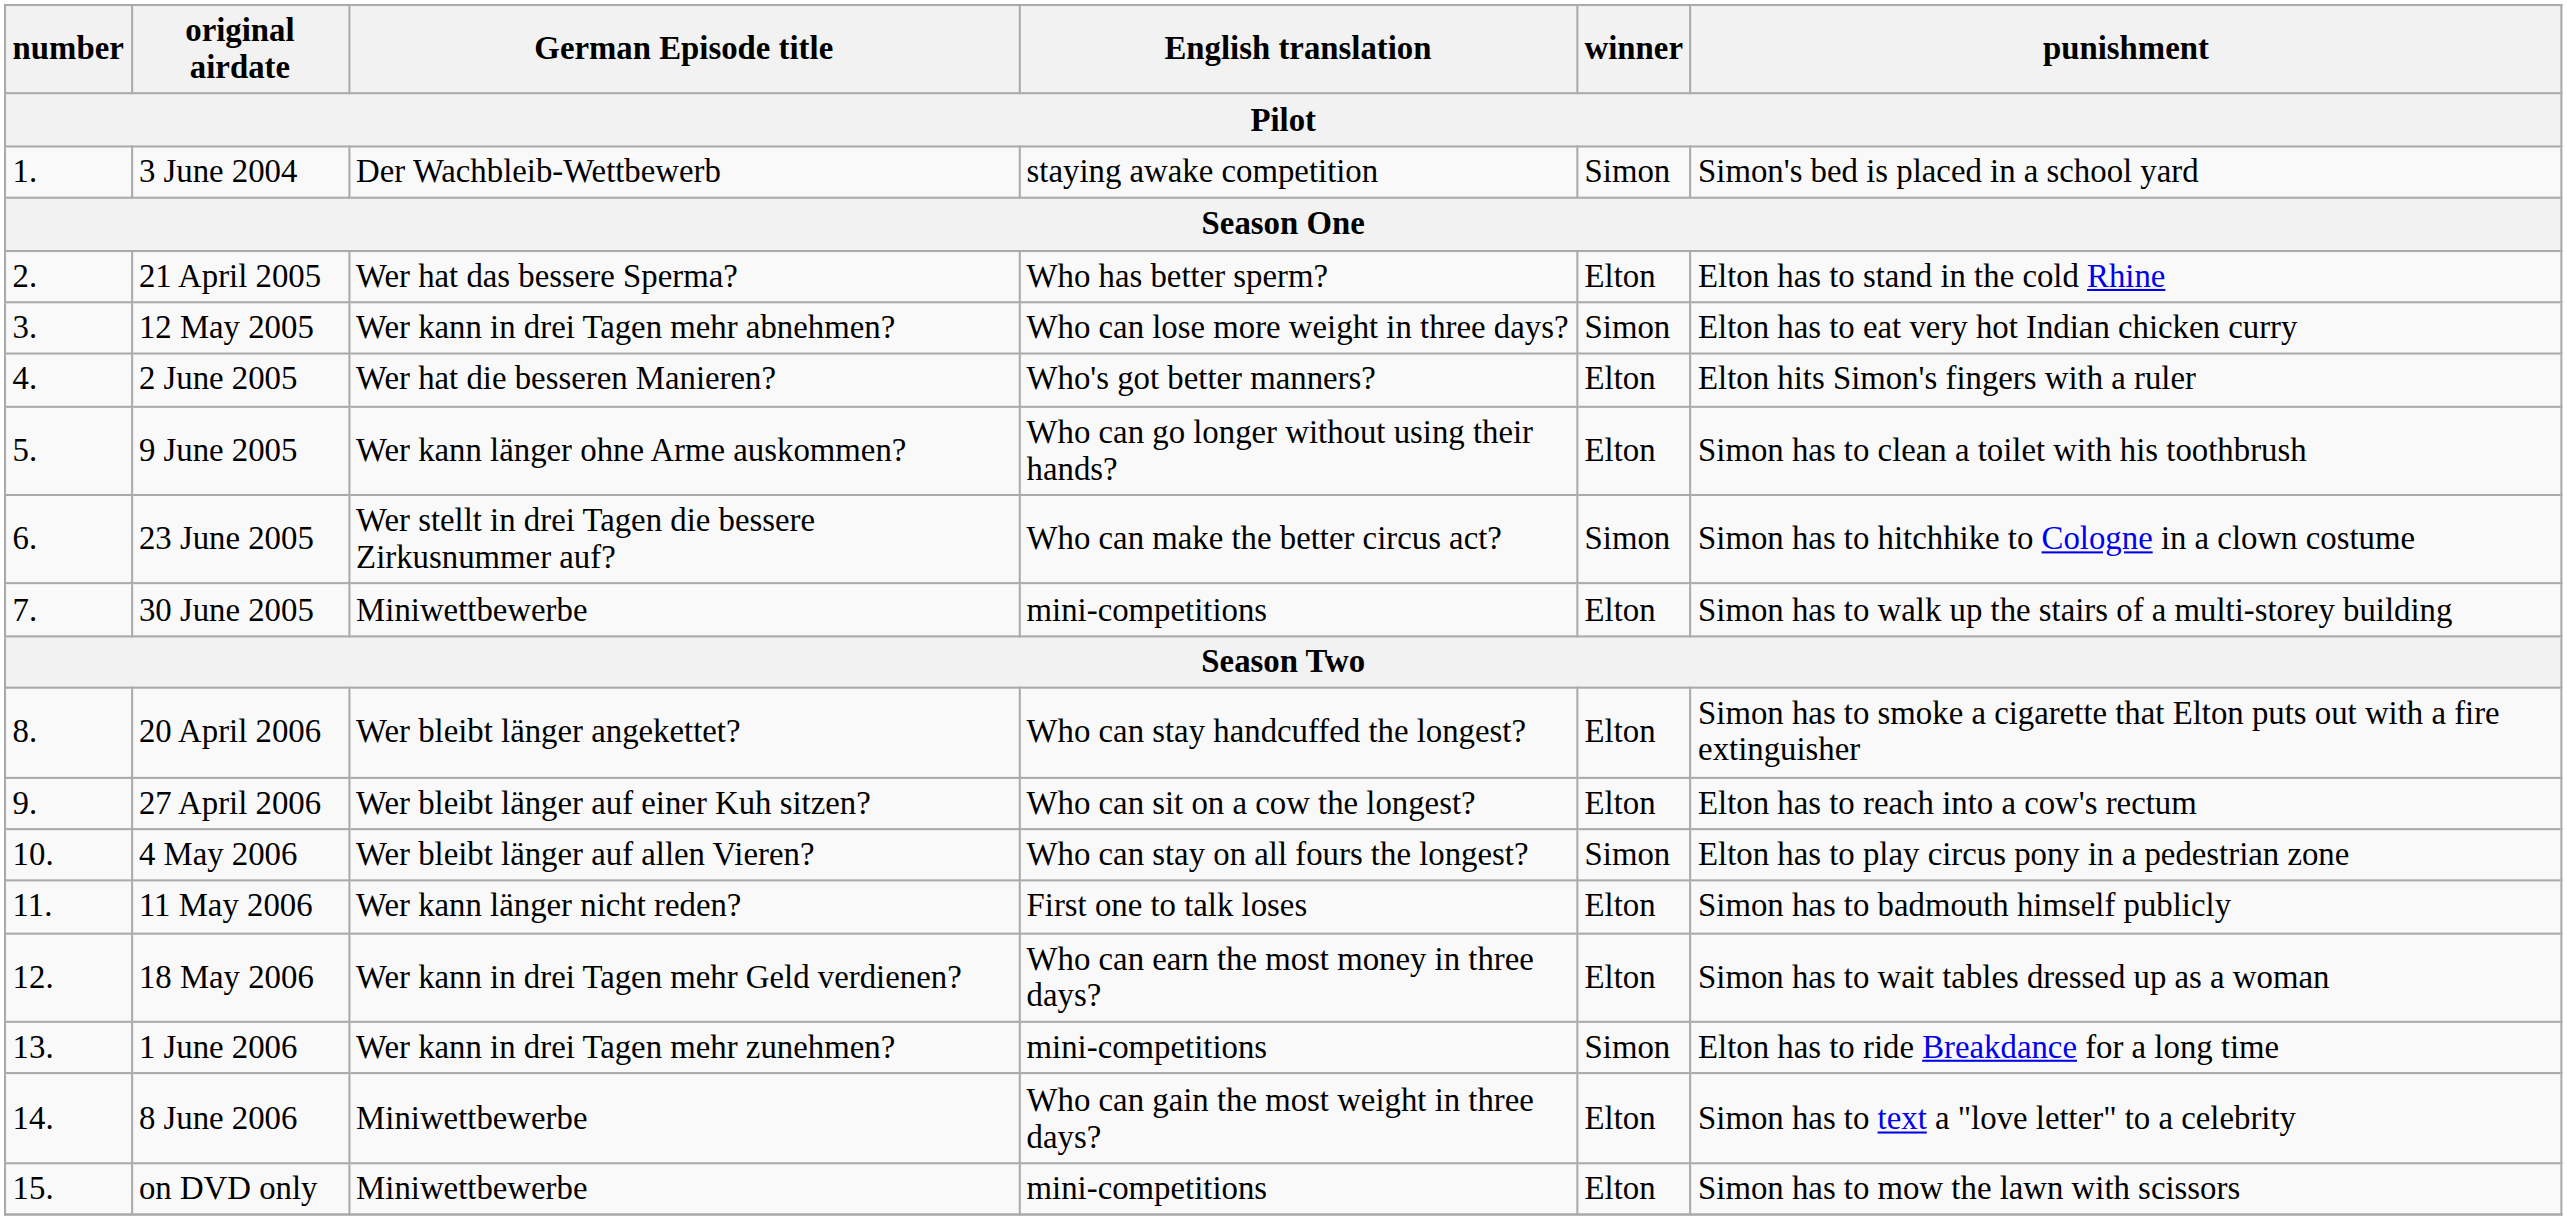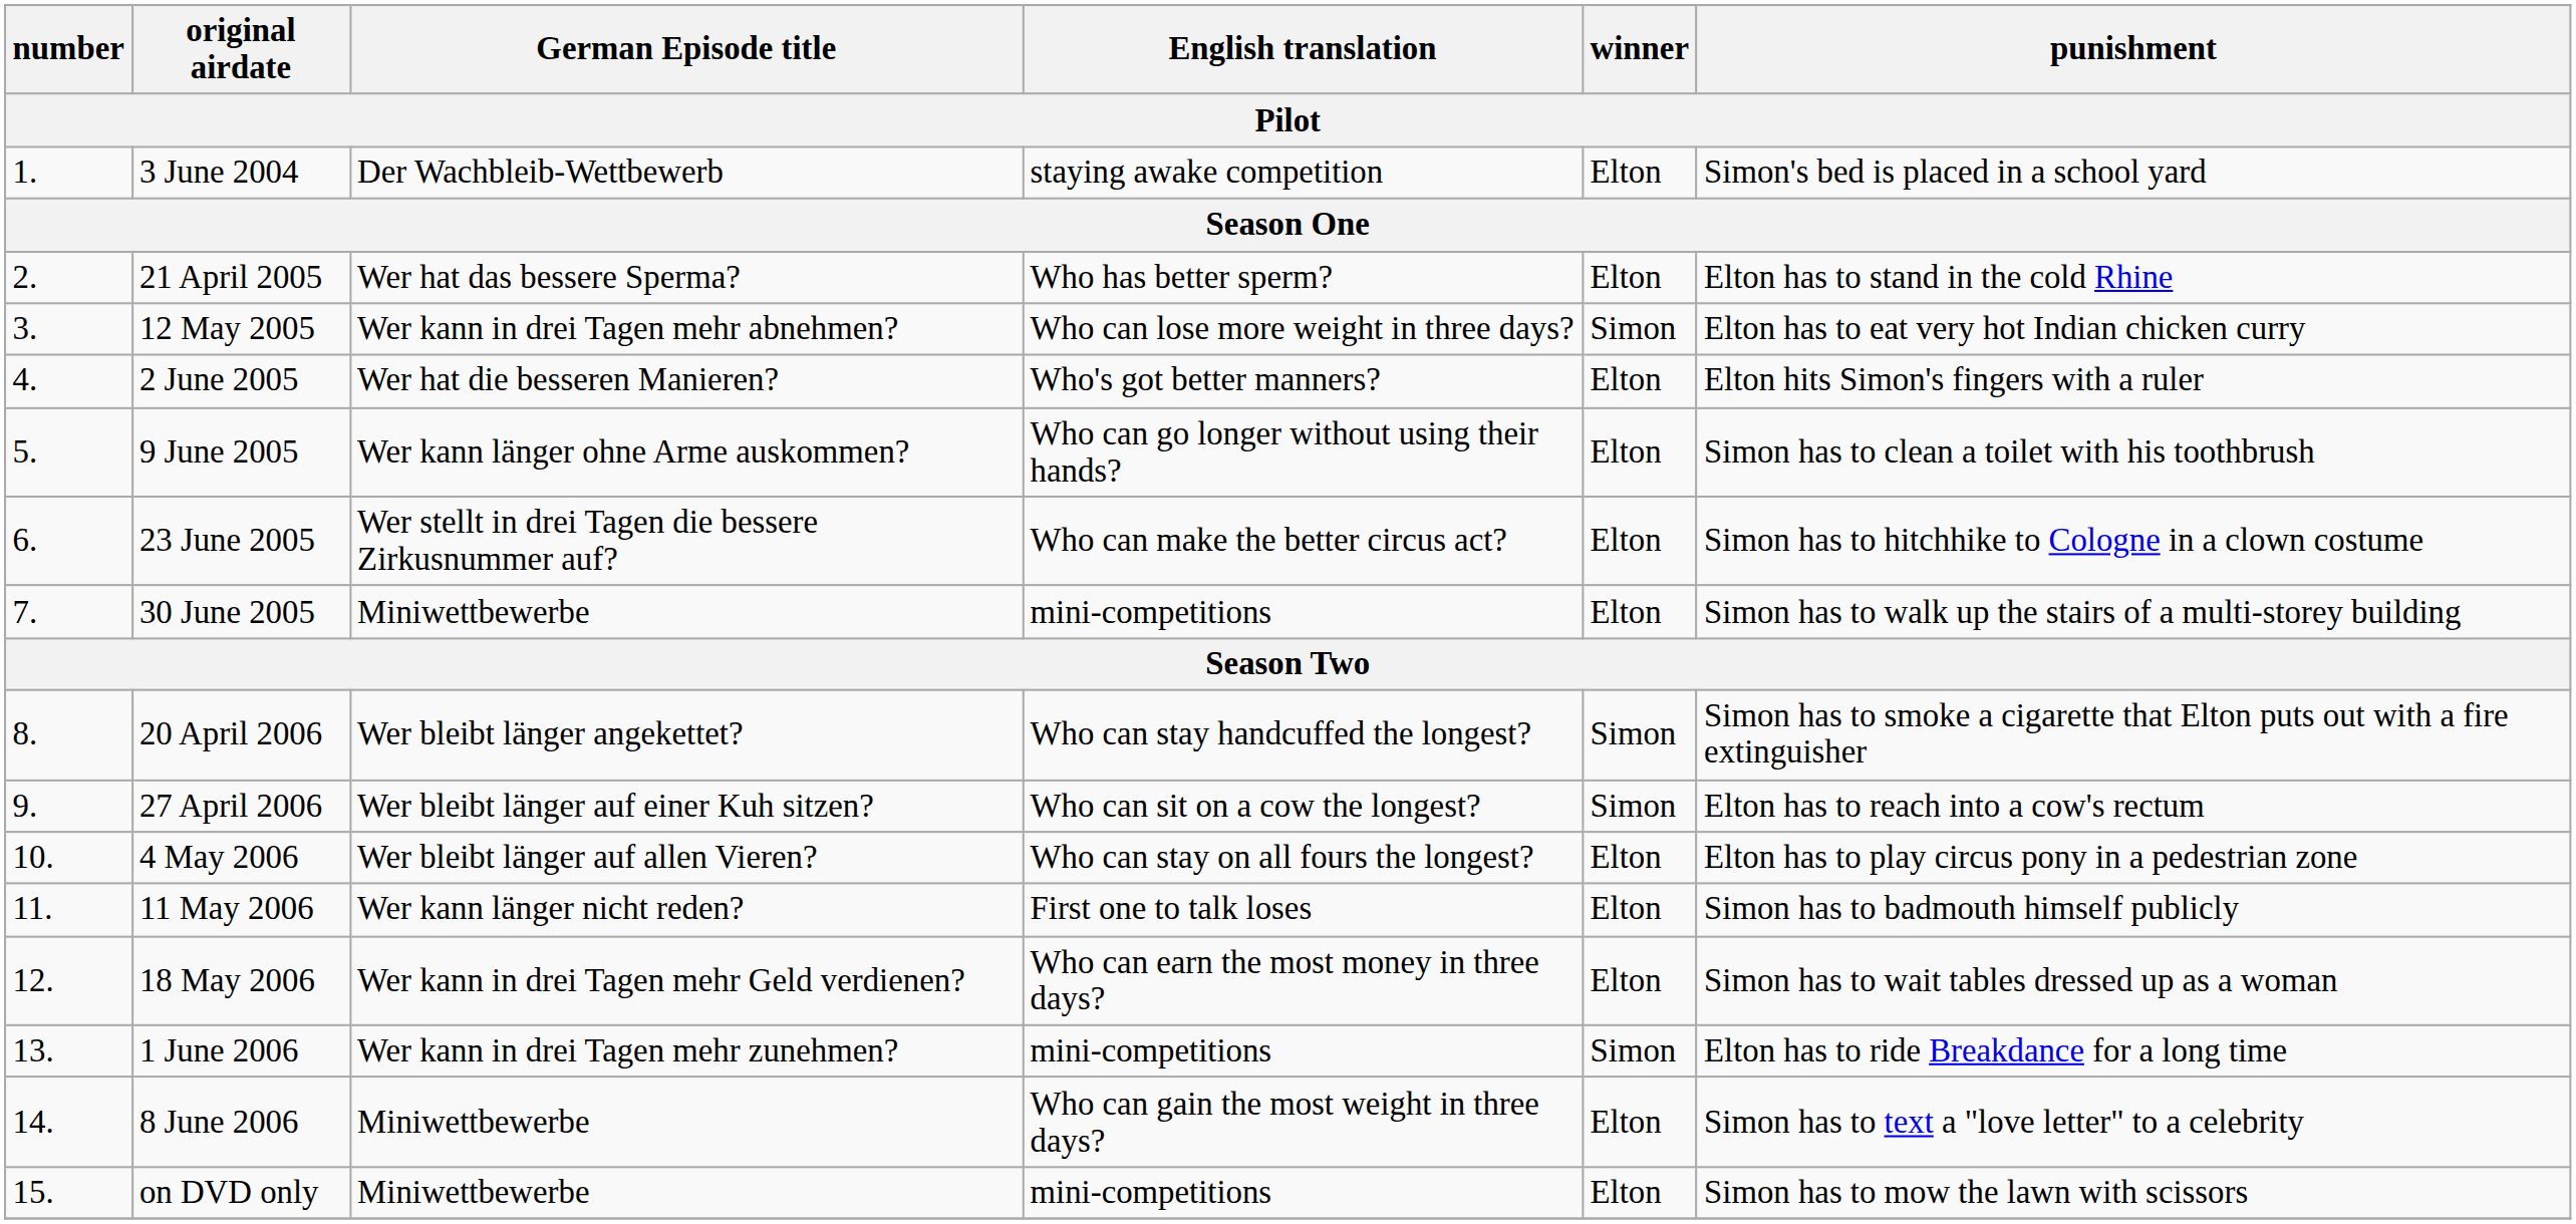3 June 2004 | winner: Simon -> Elton
23 June 2005 | winner: Simon -> Elton
20 April 2006 | winner: Elton -> Simon
27 April 2006 | winner: Elton -> Simon
4 May 2006 | winner: Simon -> Elton
